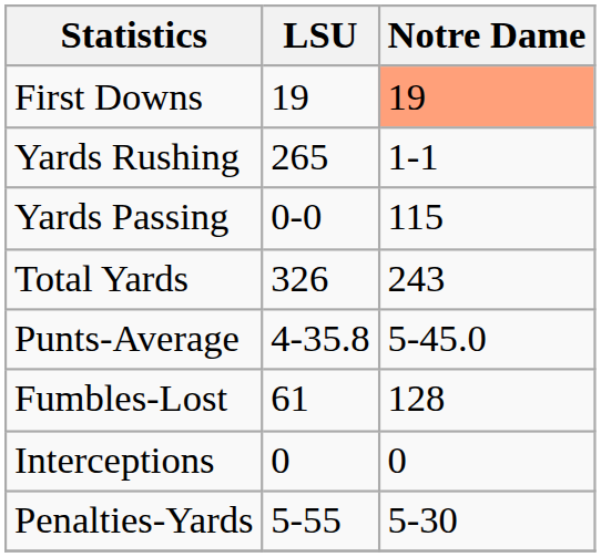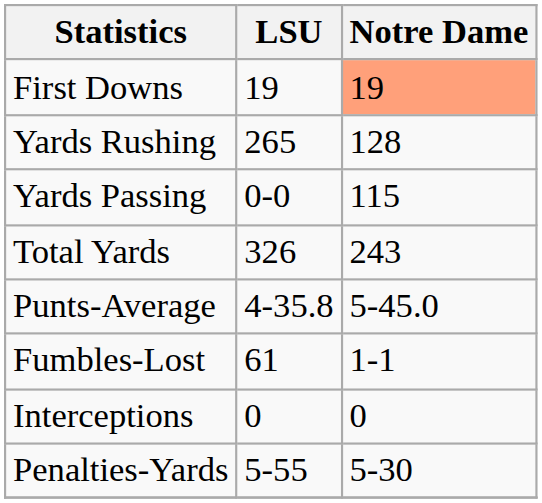Yards Rushing | Notre Dame: 1-1 -> 128
Fumbles-Lost | Notre Dame: 128 -> 1-1
